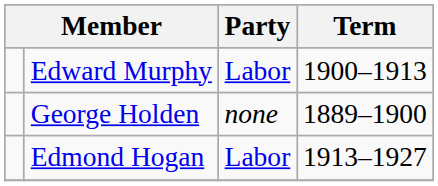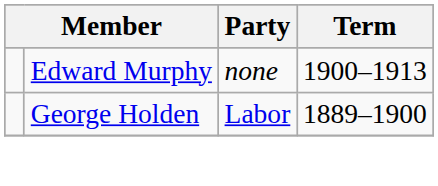Edward Murphy | Party: Labor -> none
George Holden | Party: none -> Labor
- row: Edmond Hogan | Labor | 1913–1927
